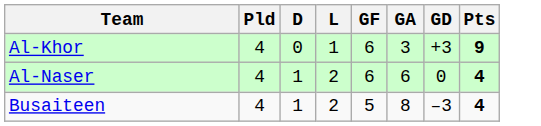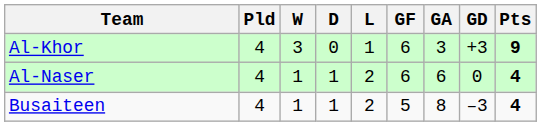+ column: W | 3 | 1 | 1
